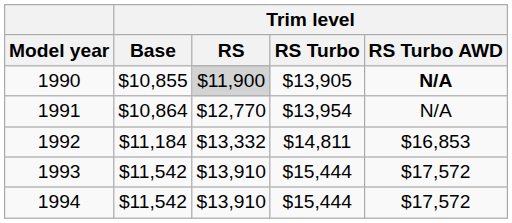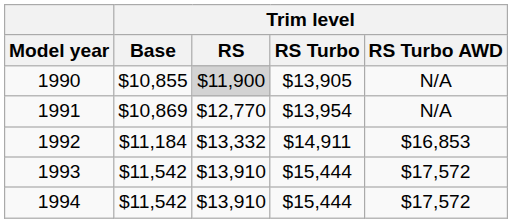1990 | Trim level / RS Turbo AWD: bold -> normal
1991 | Trim level / Base: $10,864 -> $10,869
1992 | Trim level / RS Turbo: $14,811 -> $14,911
